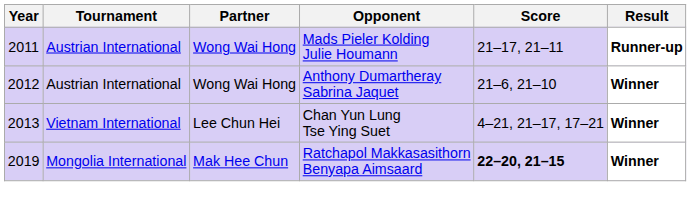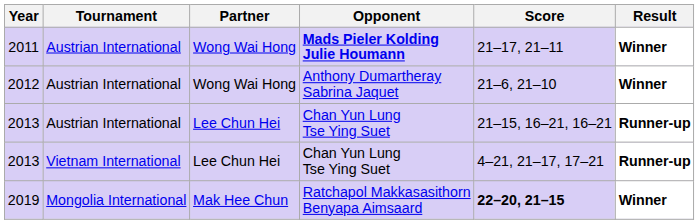2011 | Opponent: normal -> bold
2011 | Result: Runner-up -> Winner
+ row: 2013 | Austrian International | Lee Chun Hei | Chan Yun Lung Tse Ying Suet | 21–15, 16–21, 16–21 | Runner-up
2013 / Vietnam International | Result: Winner -> Runner-up
